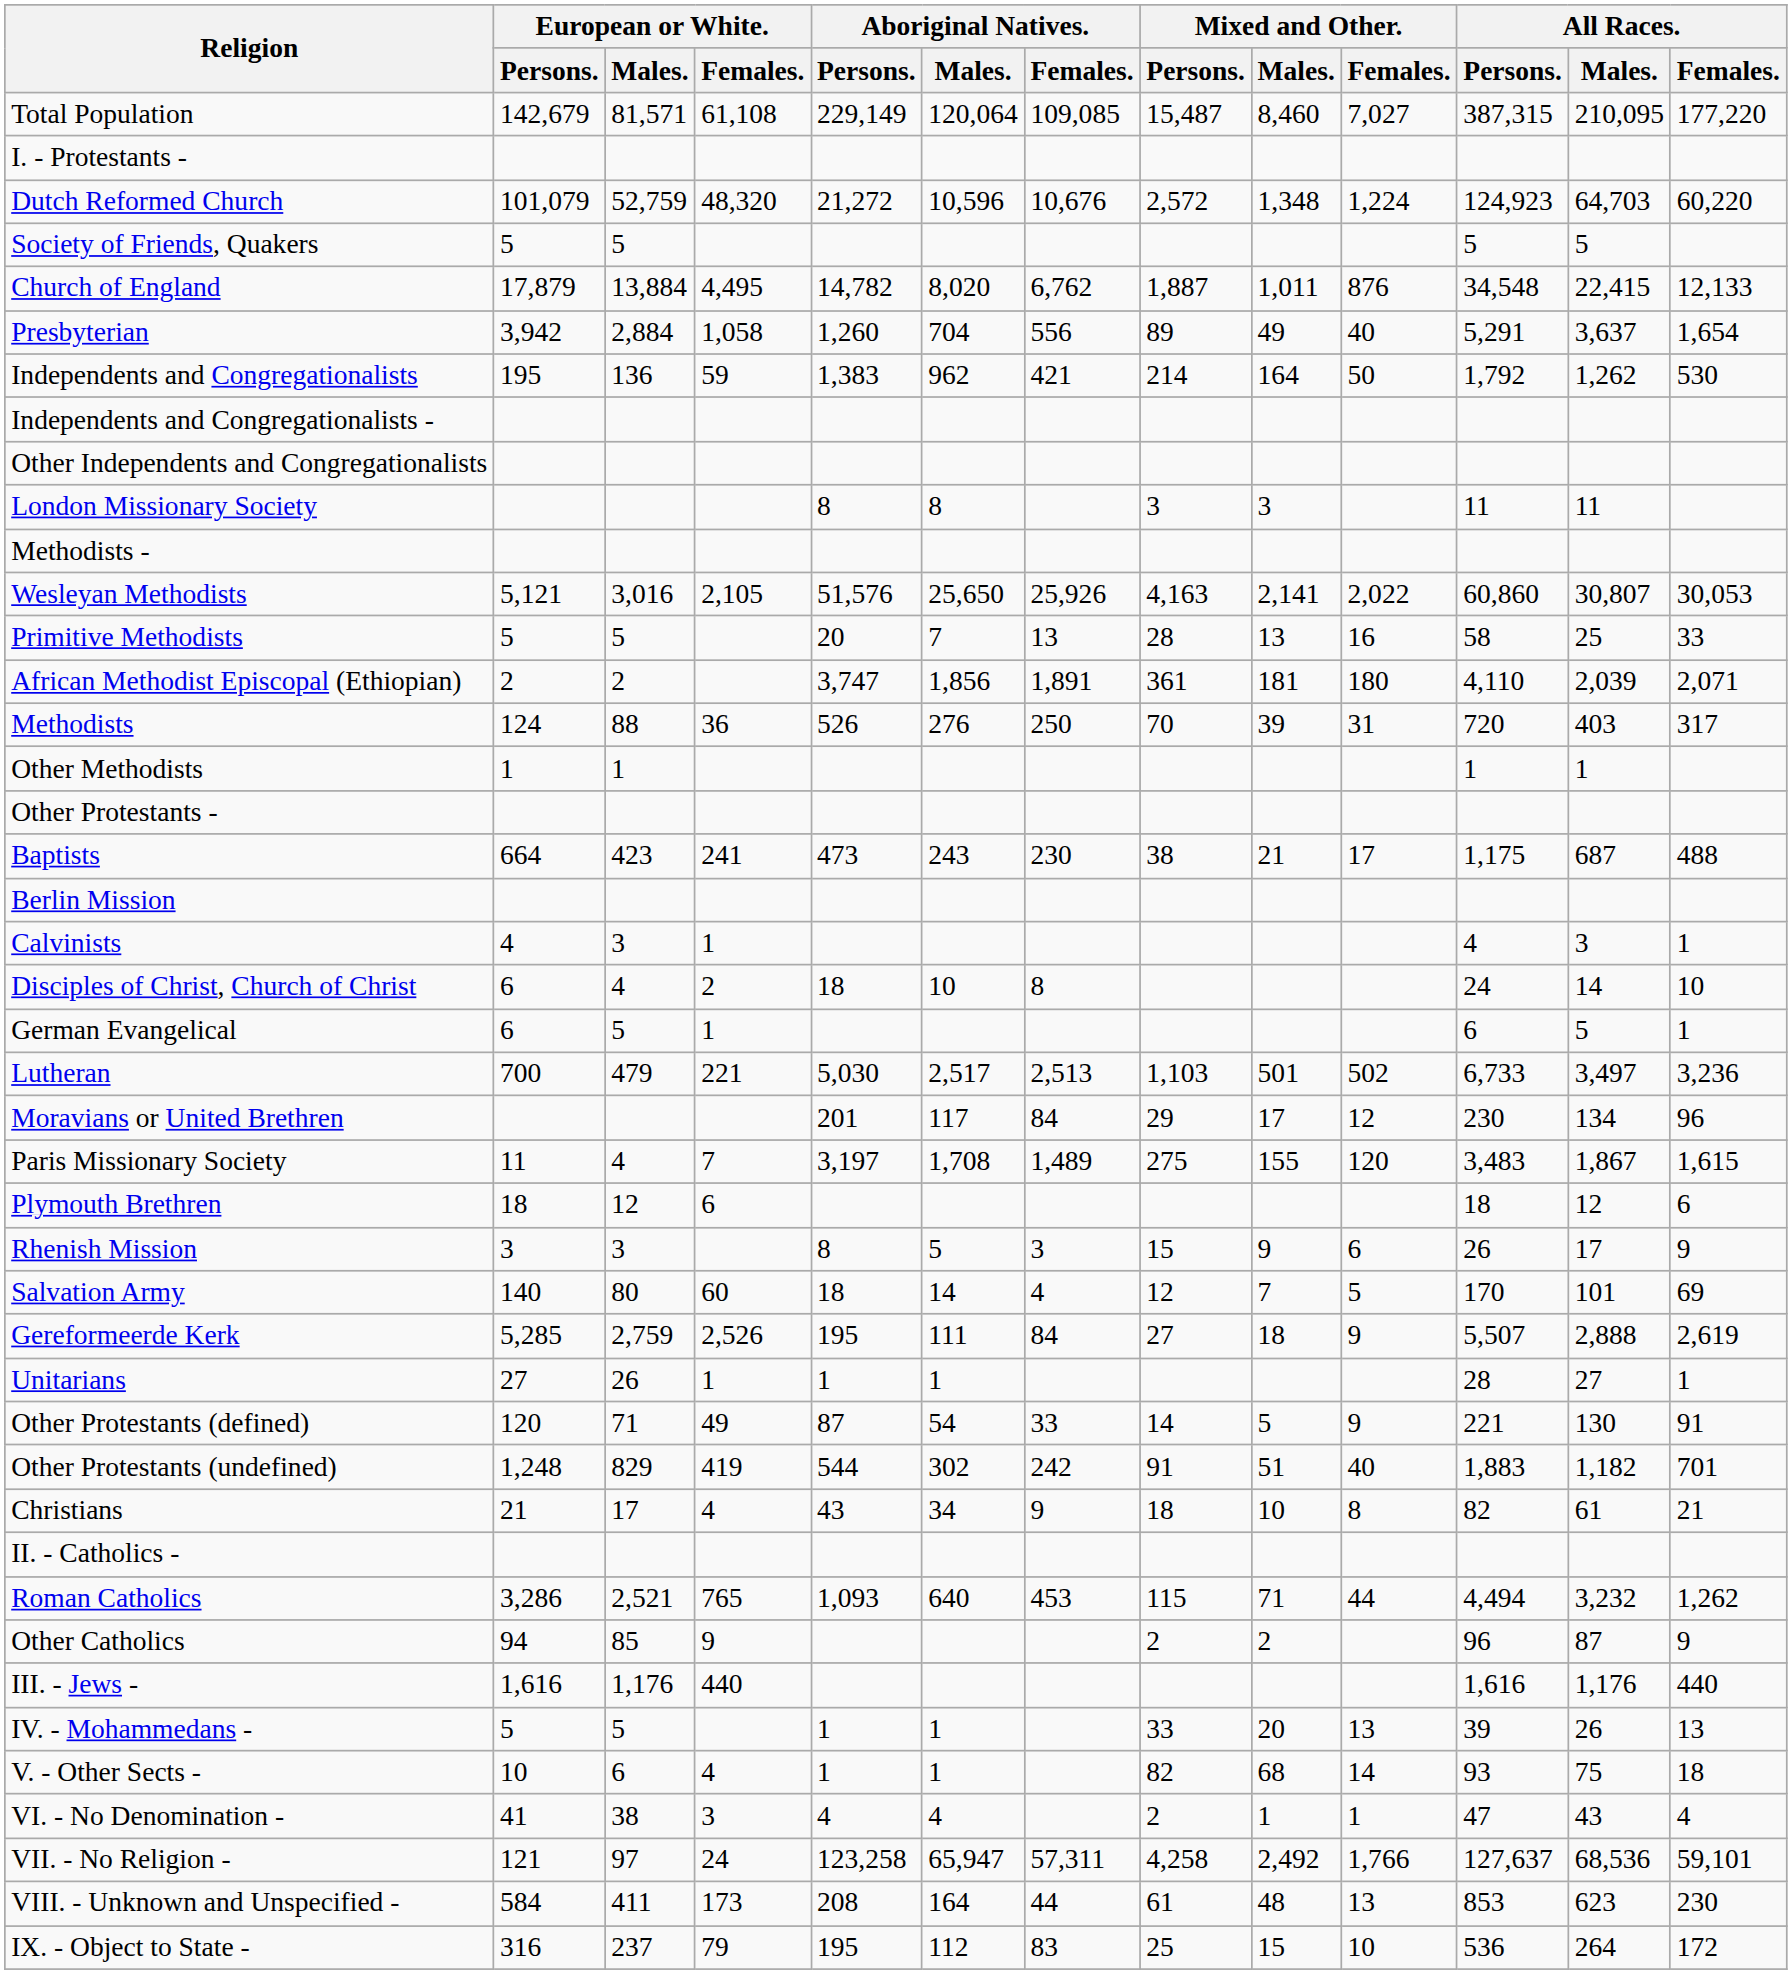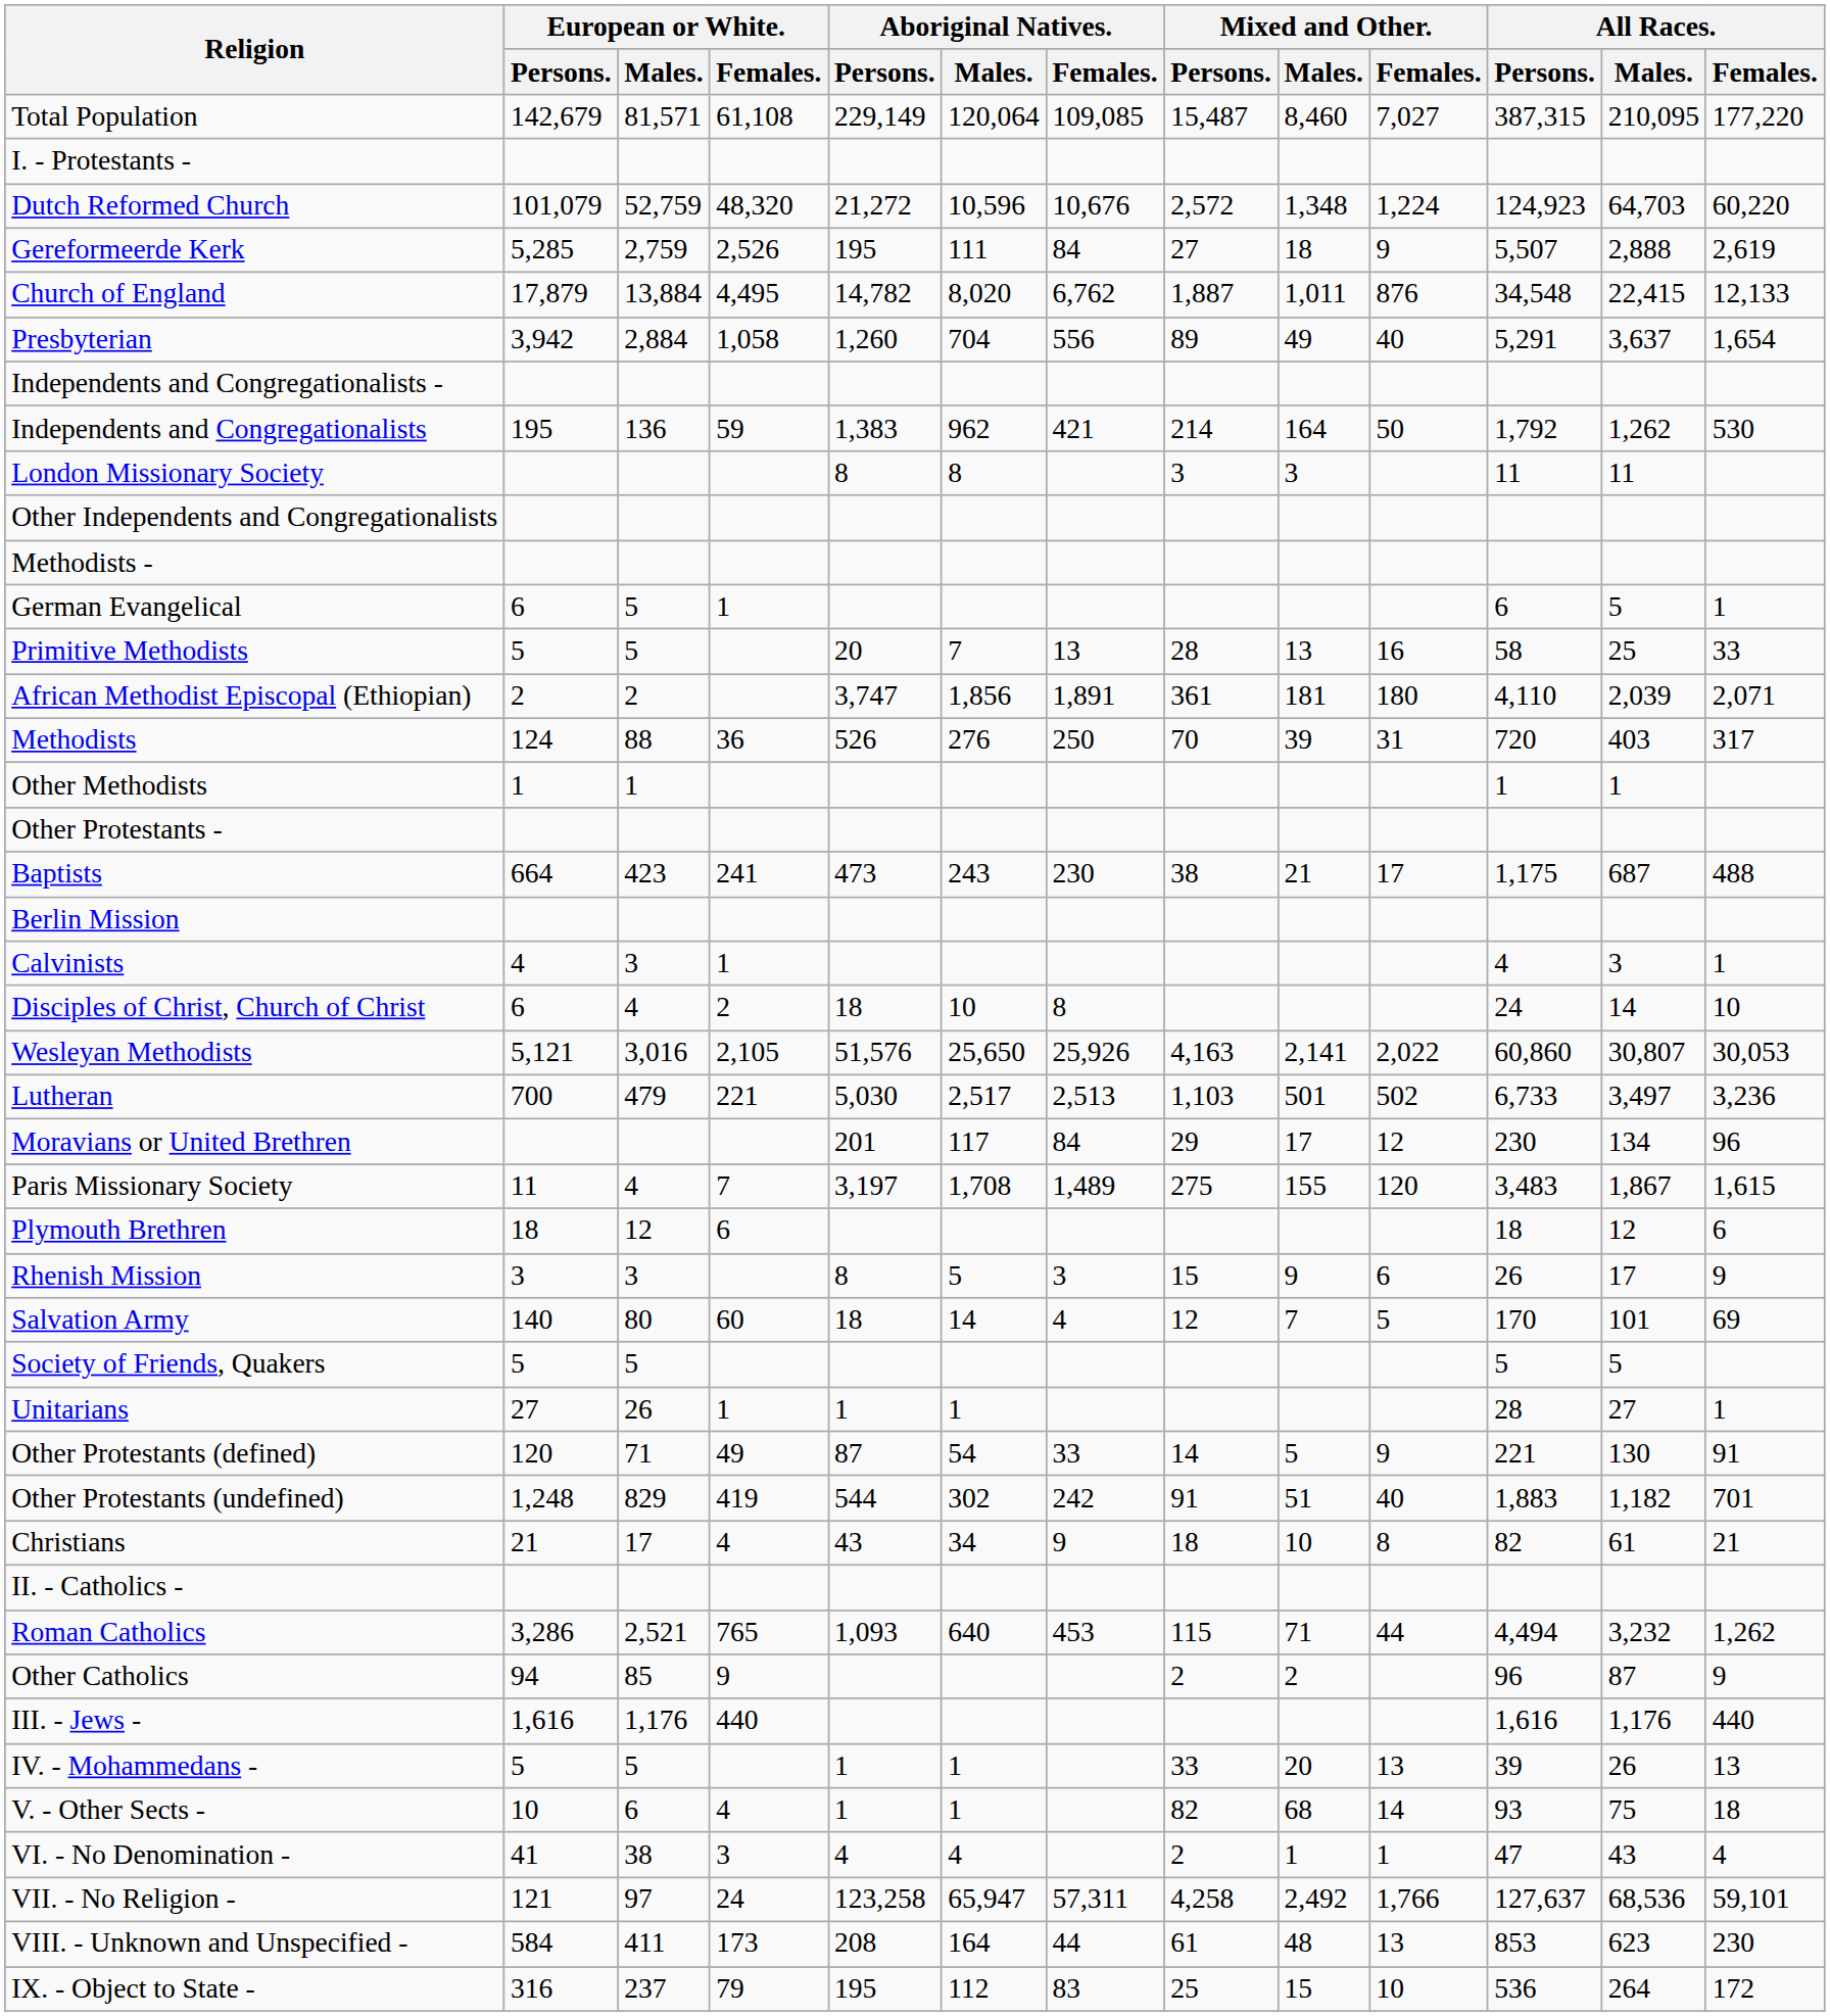rows swapped: Gereformeerde Kerk <-> Society of Friends, Quakers
rows swapped: Independents and Congregationalists - <-> Independents and Congregationalists
rows swapped: London Missionary Society <-> Other Independents and Congregationalists
rows swapped: Wesleyan Methodists <-> German Evangelical
